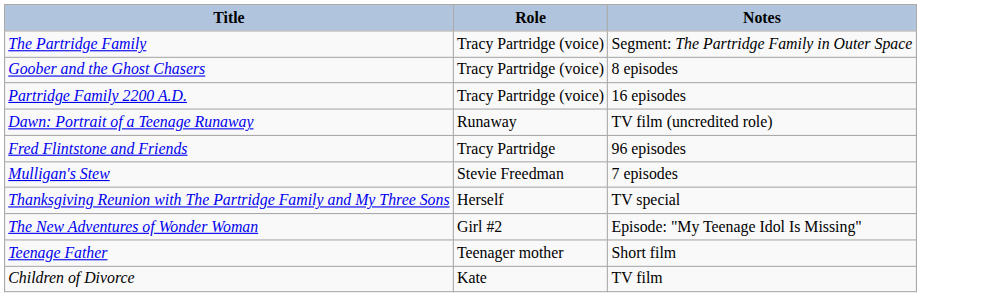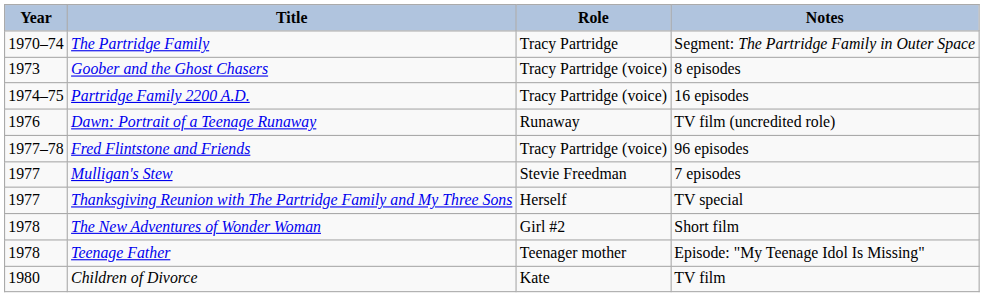+ column: Year | 1970–74 | 1973 | 1974–75 | 1976 | 1977–78 | 1977 | 1977 | 1978 | 1978 | 1980
The Partridge Family | Role: Tracy Partridge (voice) -> Tracy Partridge
Fred Flintstone and Friends | Role: Tracy Partridge -> Tracy Partridge (voice)
The New Adventures of Wonder Woman | Notes: Episode: "My Teenage Idol Is Missing" -> Short film
Teenage Father | Notes: Short film -> Episode: "My Teenage Idol Is Missing"
